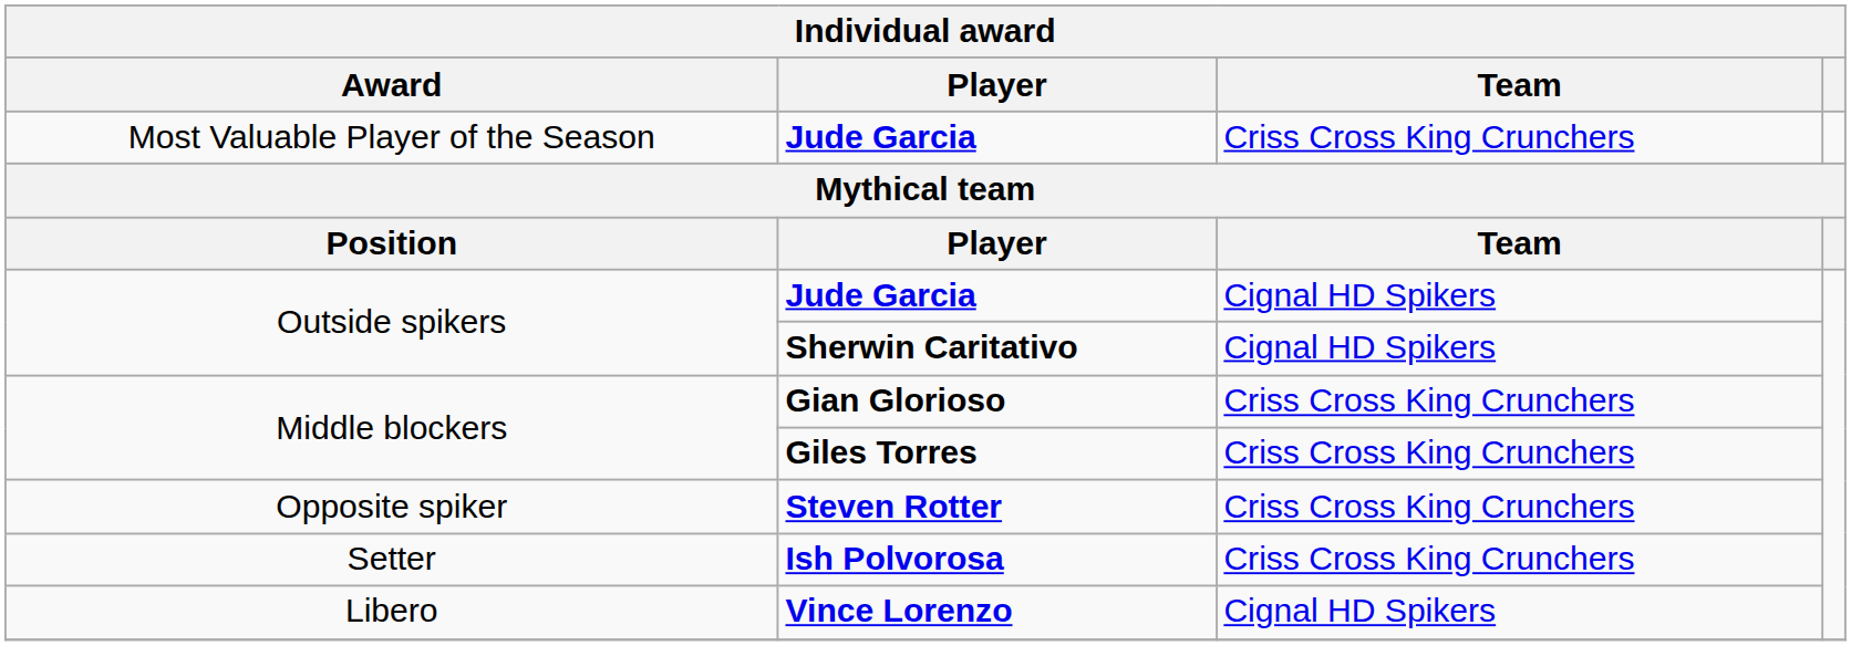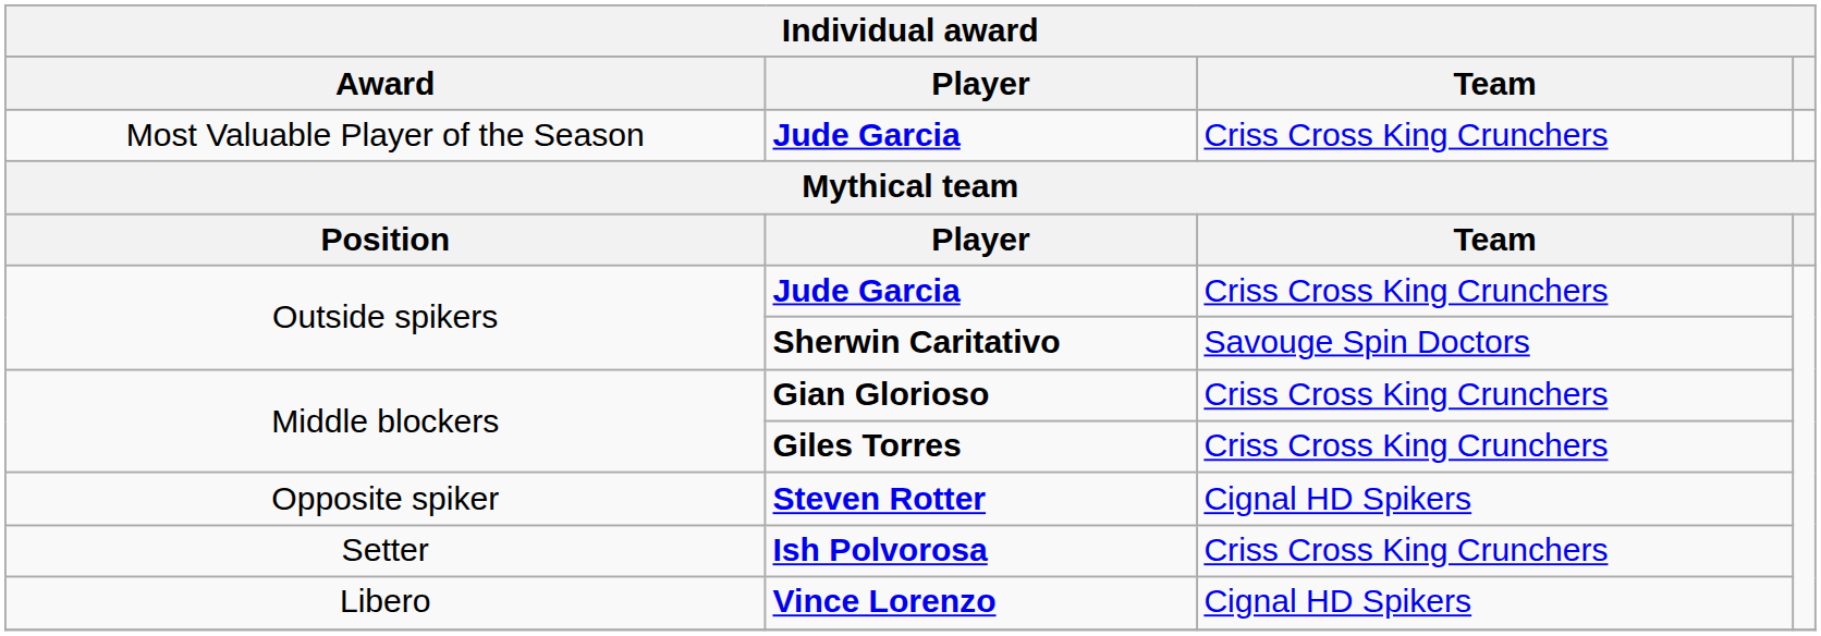Outside spikers / Jude Garcia | Team: Cignal HD Spikers -> Criss Cross King Crunchers
Sherwin Caritativo | Team: Cignal HD Spikers -> Savouge Spin Doctors
Steven Rotter | Team: Criss Cross King Crunchers -> Cignal HD Spikers
